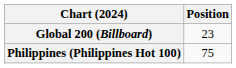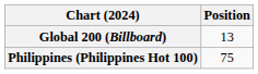Global 200 (Billboard) | Position: 23 -> 13
